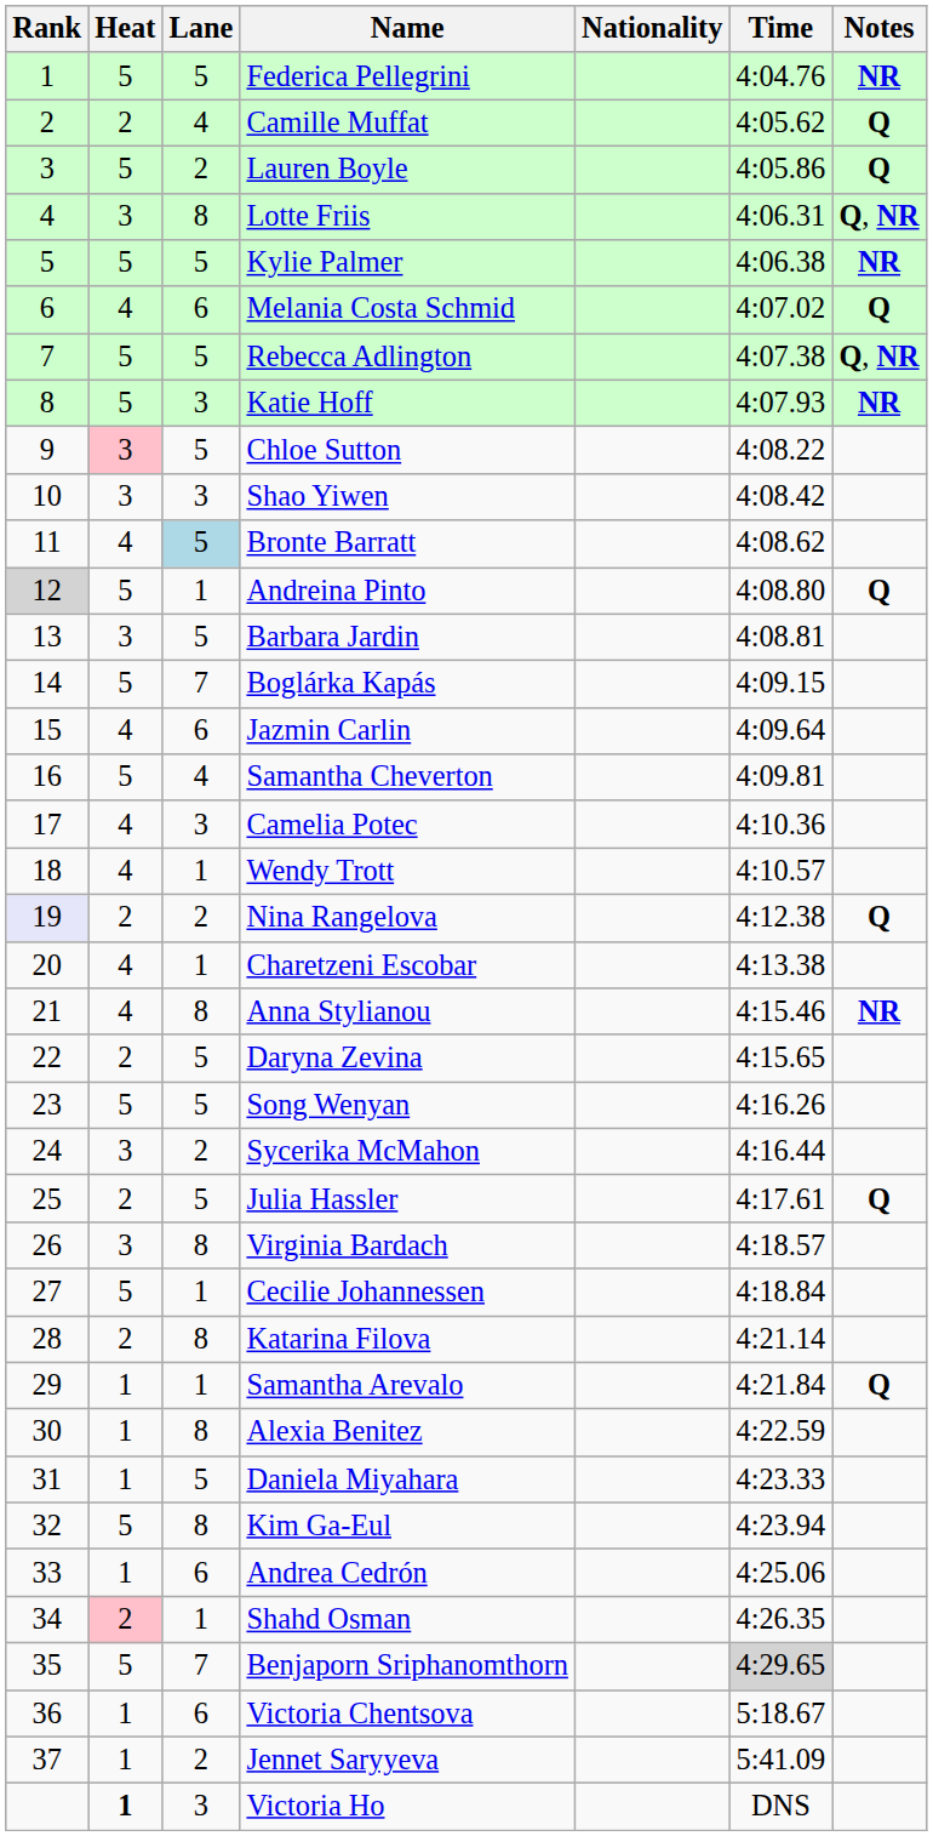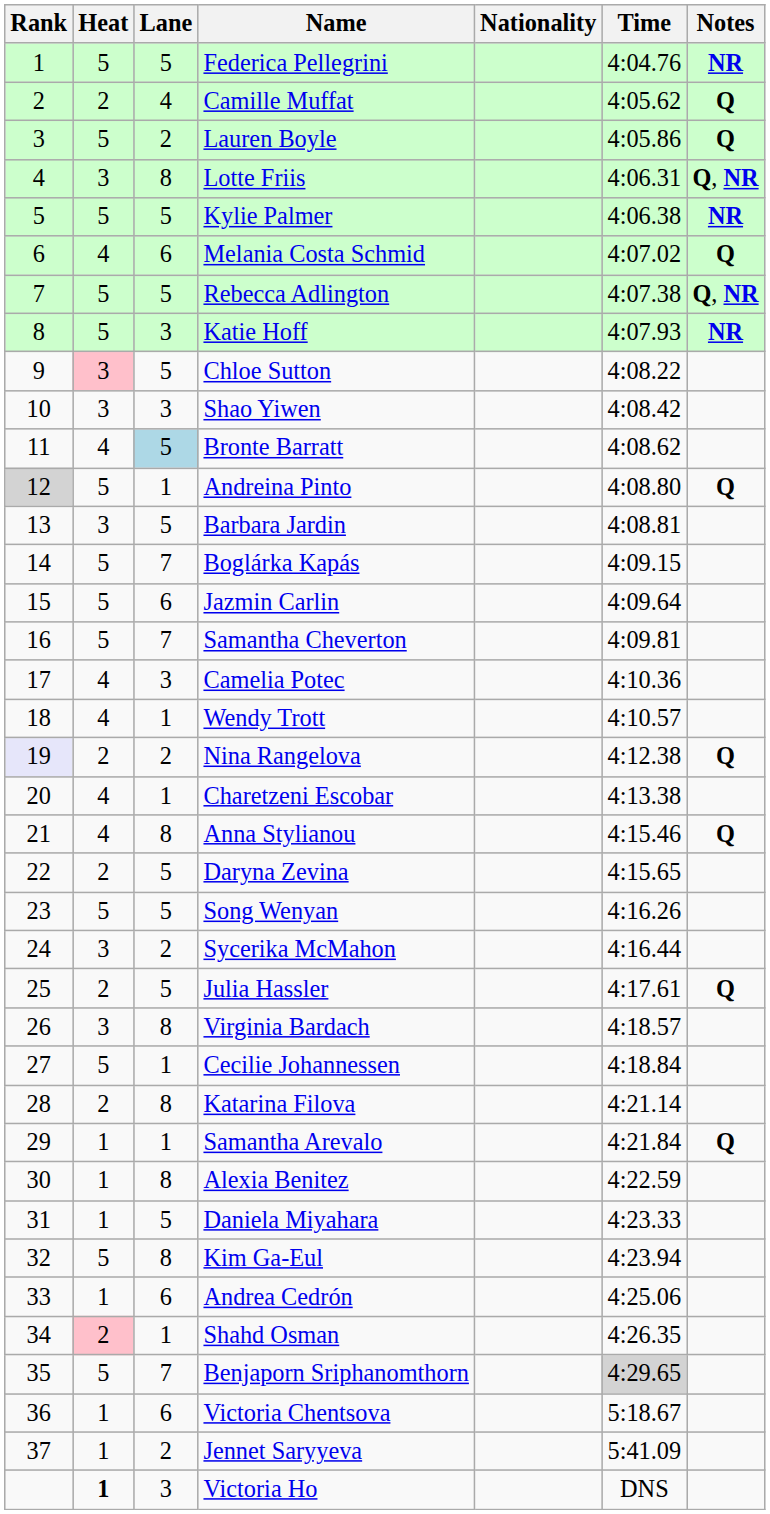Jazmin Carlin | Heat: 4 -> 5
Samantha Cheverton | Lane: 4 -> 7
Anna Stylianou | Notes: NR -> Q
